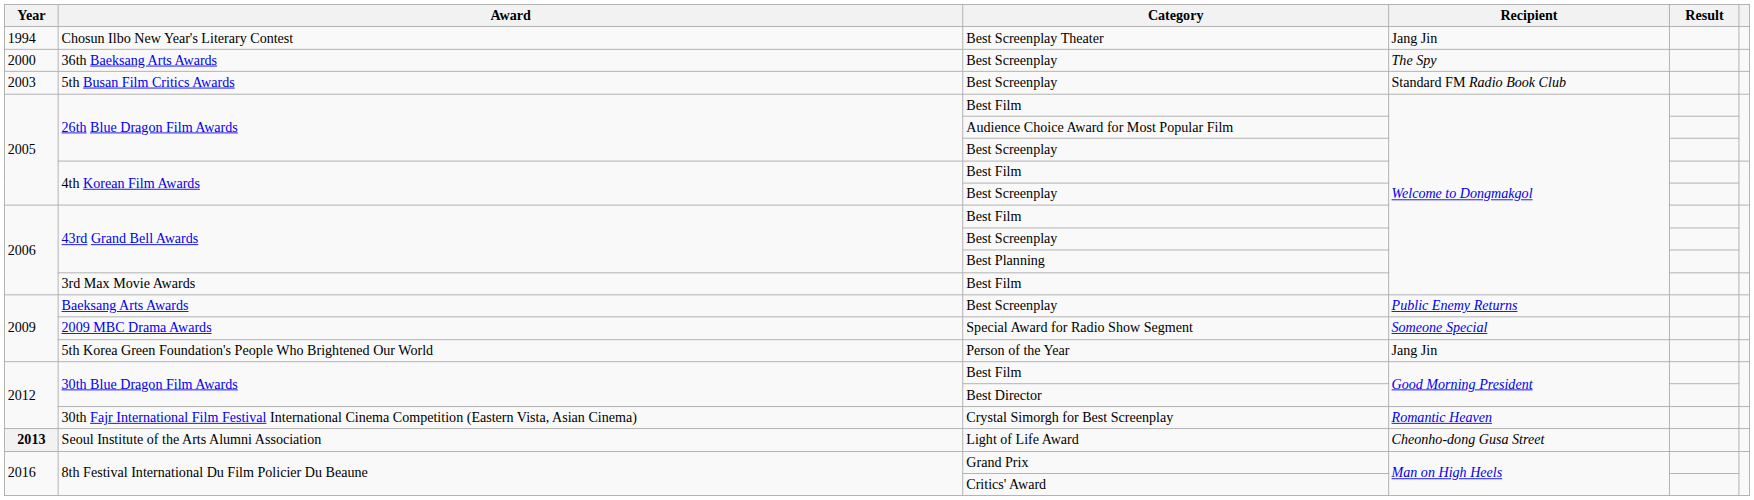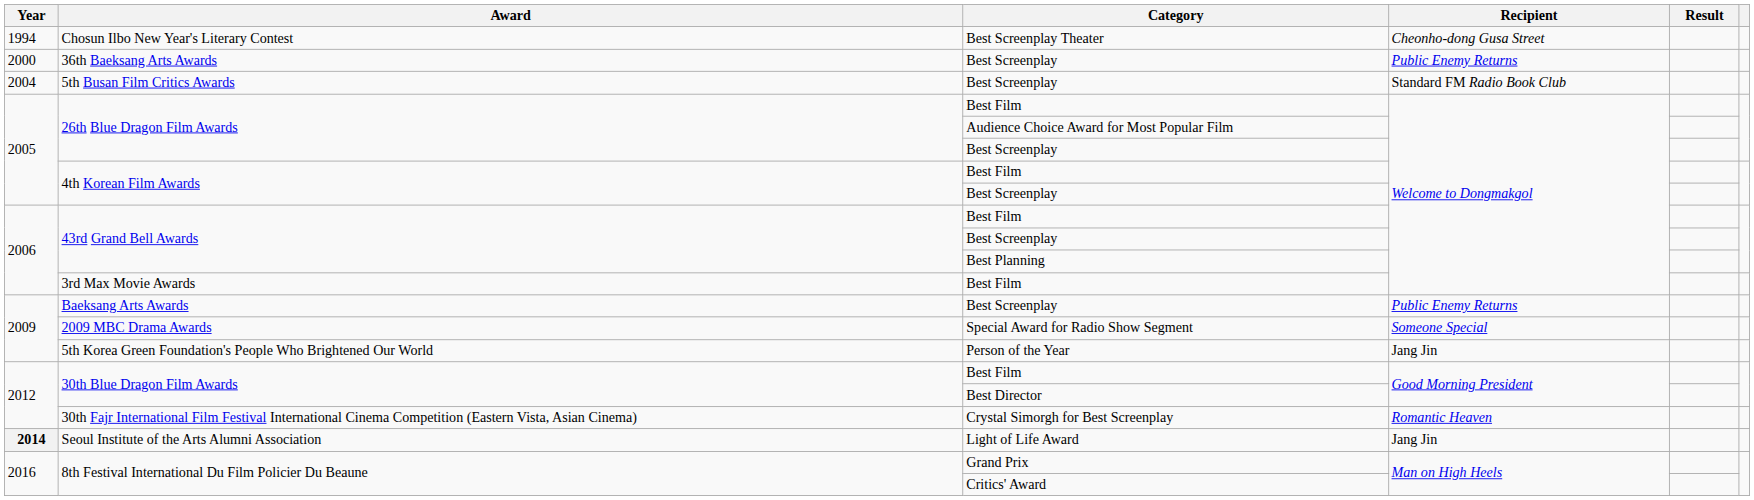Chosun Ilbo New Year's Literary Contest | Recipient: Jang Jin -> Cheonho-dong Gusa Street
36th Baeksang Arts Awards | Recipient: The Spy -> Public Enemy Returns
5th Busan Film Critics Awards | Year: 2003 -> 2004
Seoul Institute of the Arts Alumni Association | Year: 2013 -> 2014
Seoul Institute of the Arts Alumni Association | Recipient: Cheonho-dong Gusa Street -> Jang Jin
